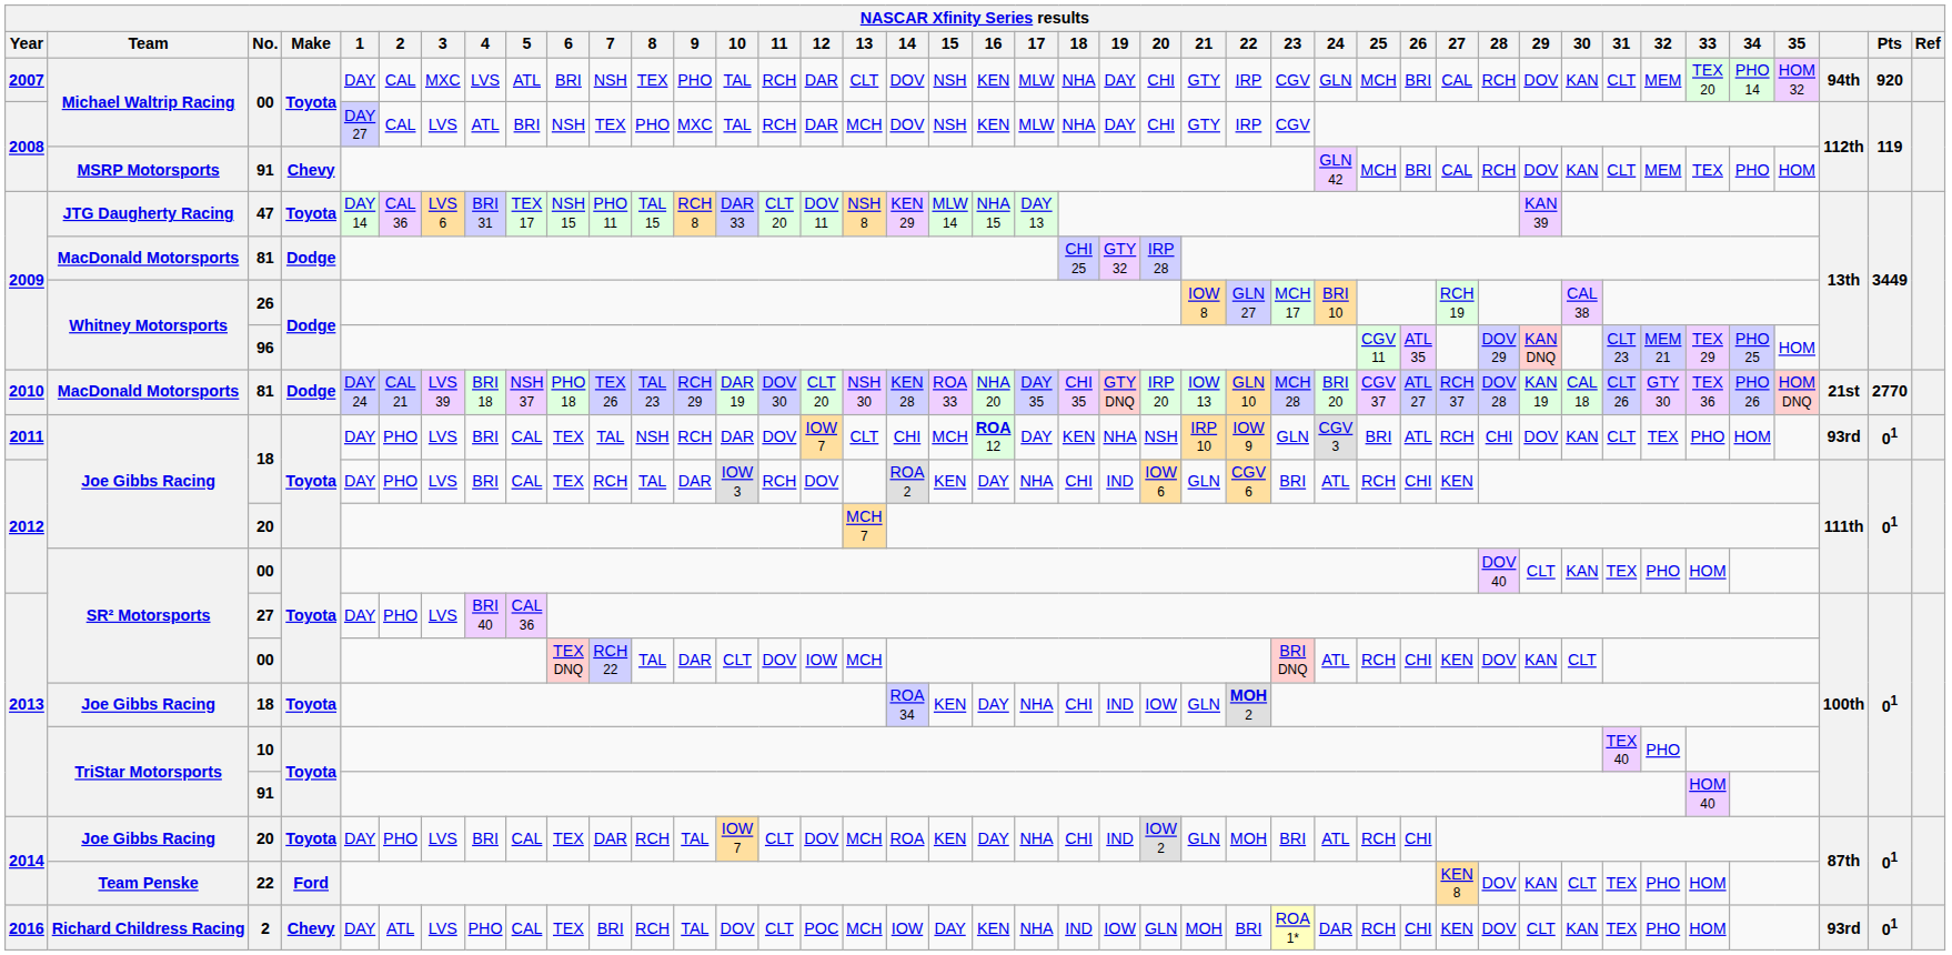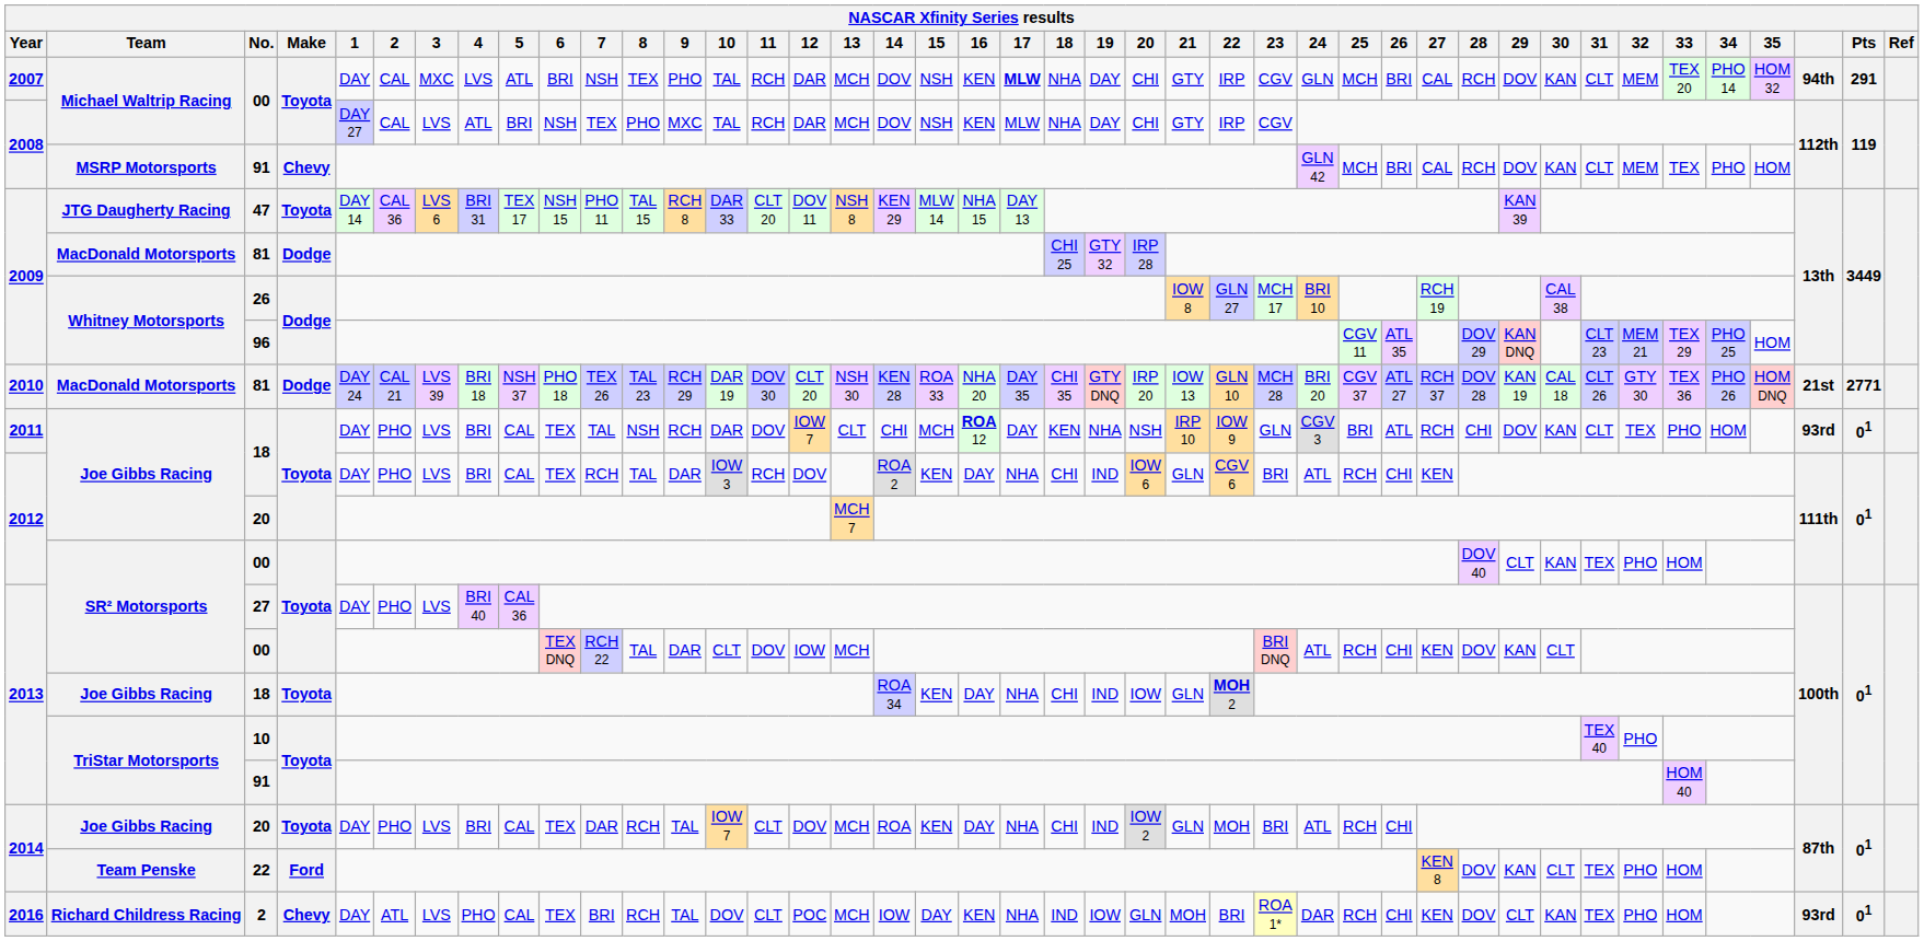2007 / 00 | 13: CLT -> MCH
2007 / 00 | 17: normal -> bold
2007 / 00 | Pts: 920 -> 291
2010 / 81 | Pts: 2770 -> 2771
